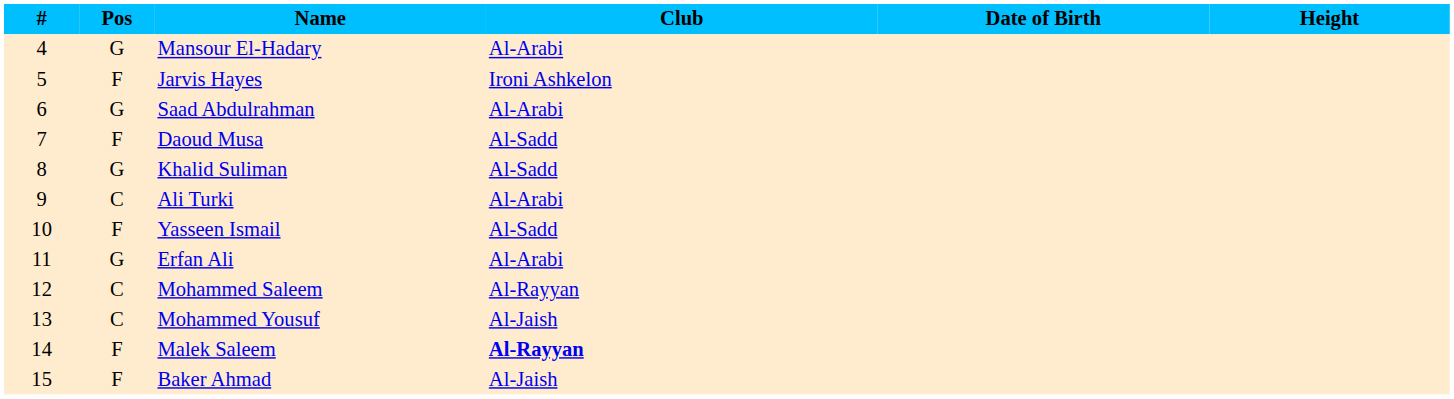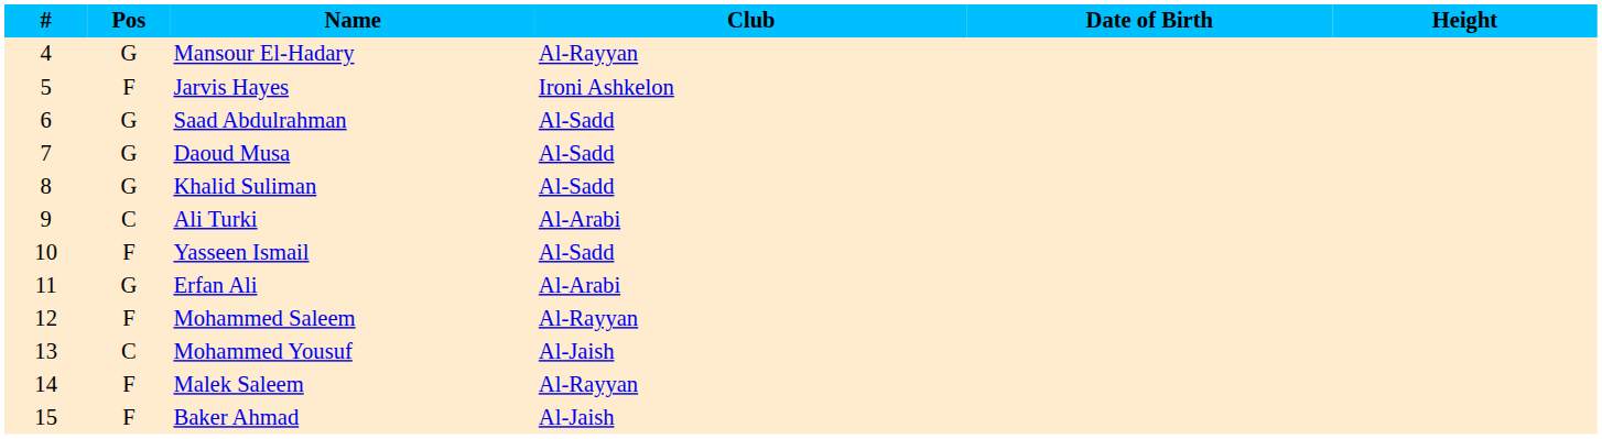Mansour El-Hadary | Club: Al-Arabi -> Al-Rayyan
Saad Abdulrahman | Club: Al-Arabi -> Al-Sadd
Daoud Musa | Pos: F -> G
Mohammed Saleem | Pos: C -> F
Malek Saleem | Club: bold -> normal
